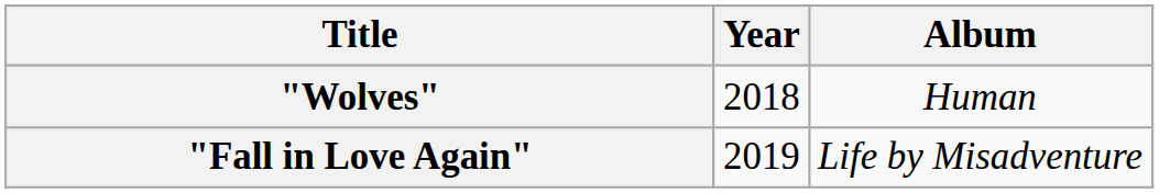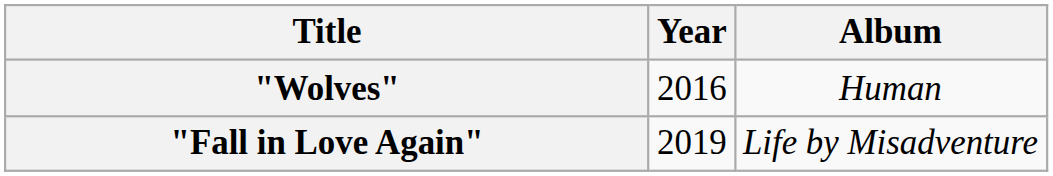"Wolves" | Year: 2018 -> 2016
